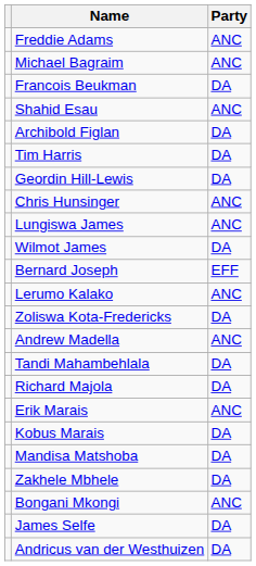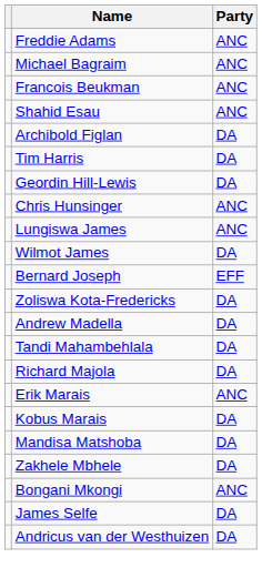Francois Beukman | Party: DA -> ANC
- row: Lerumo Kalako | ANC
Andrew Madella | Party: ANC -> DA
